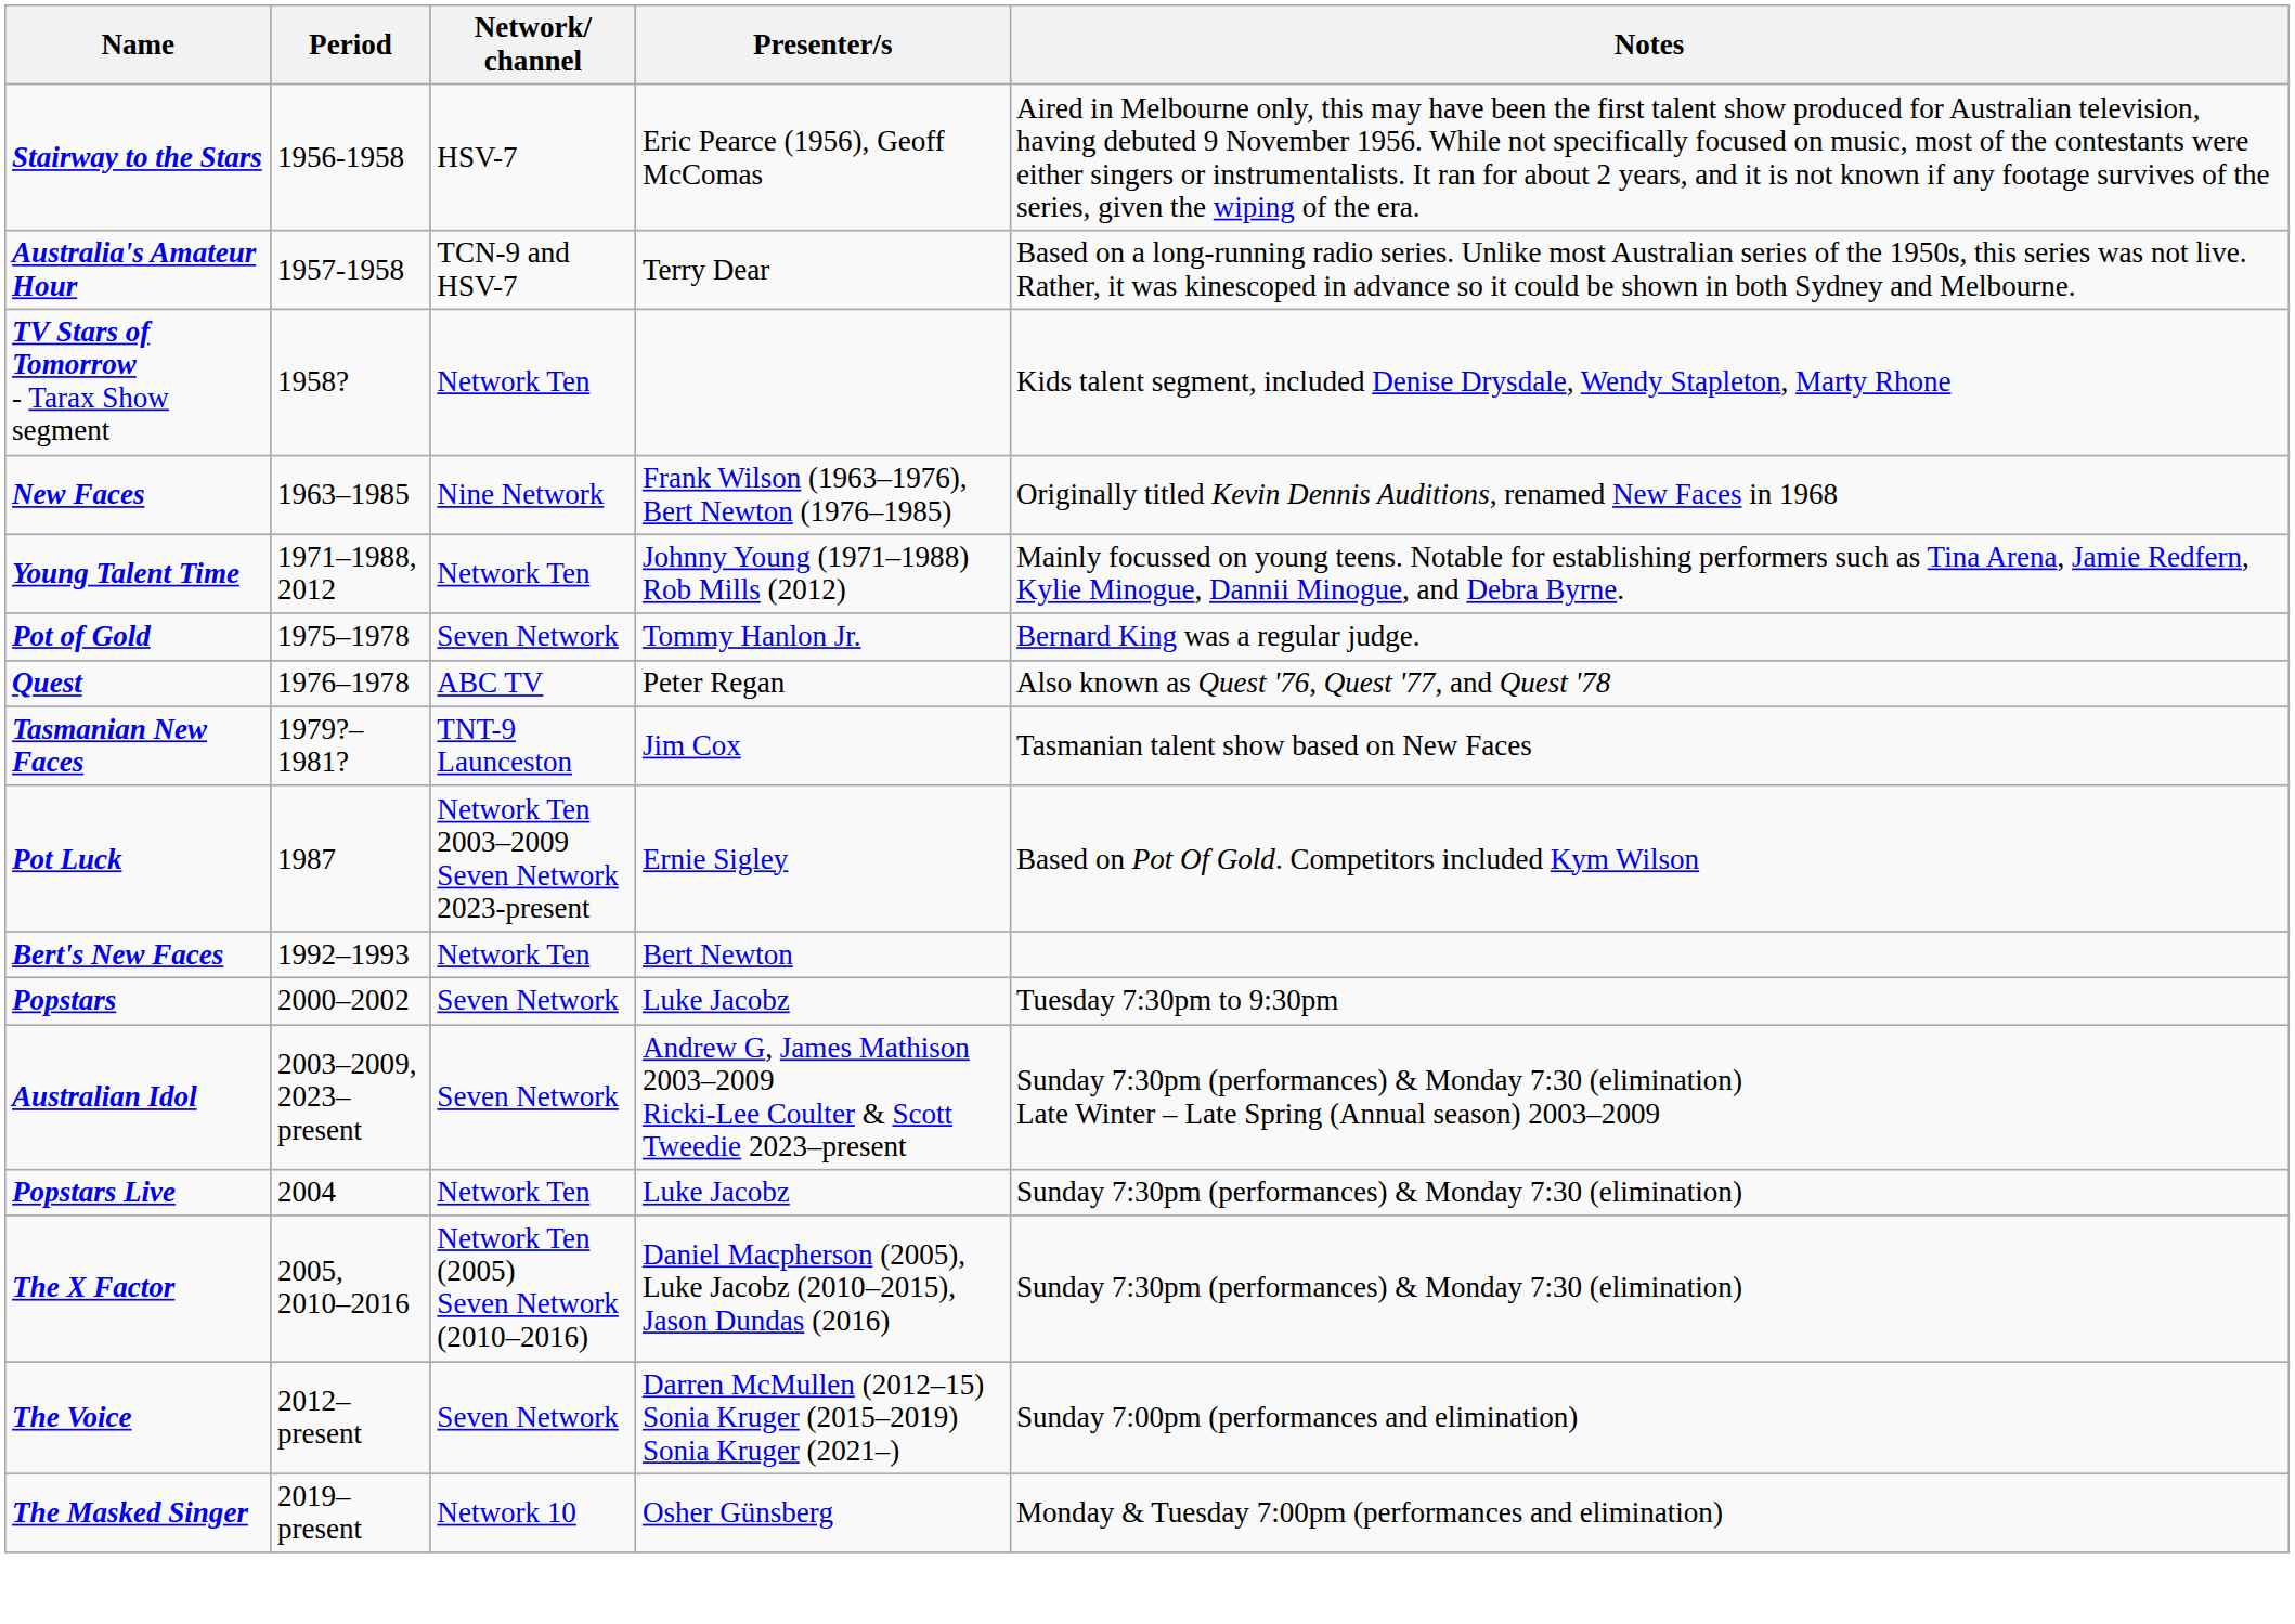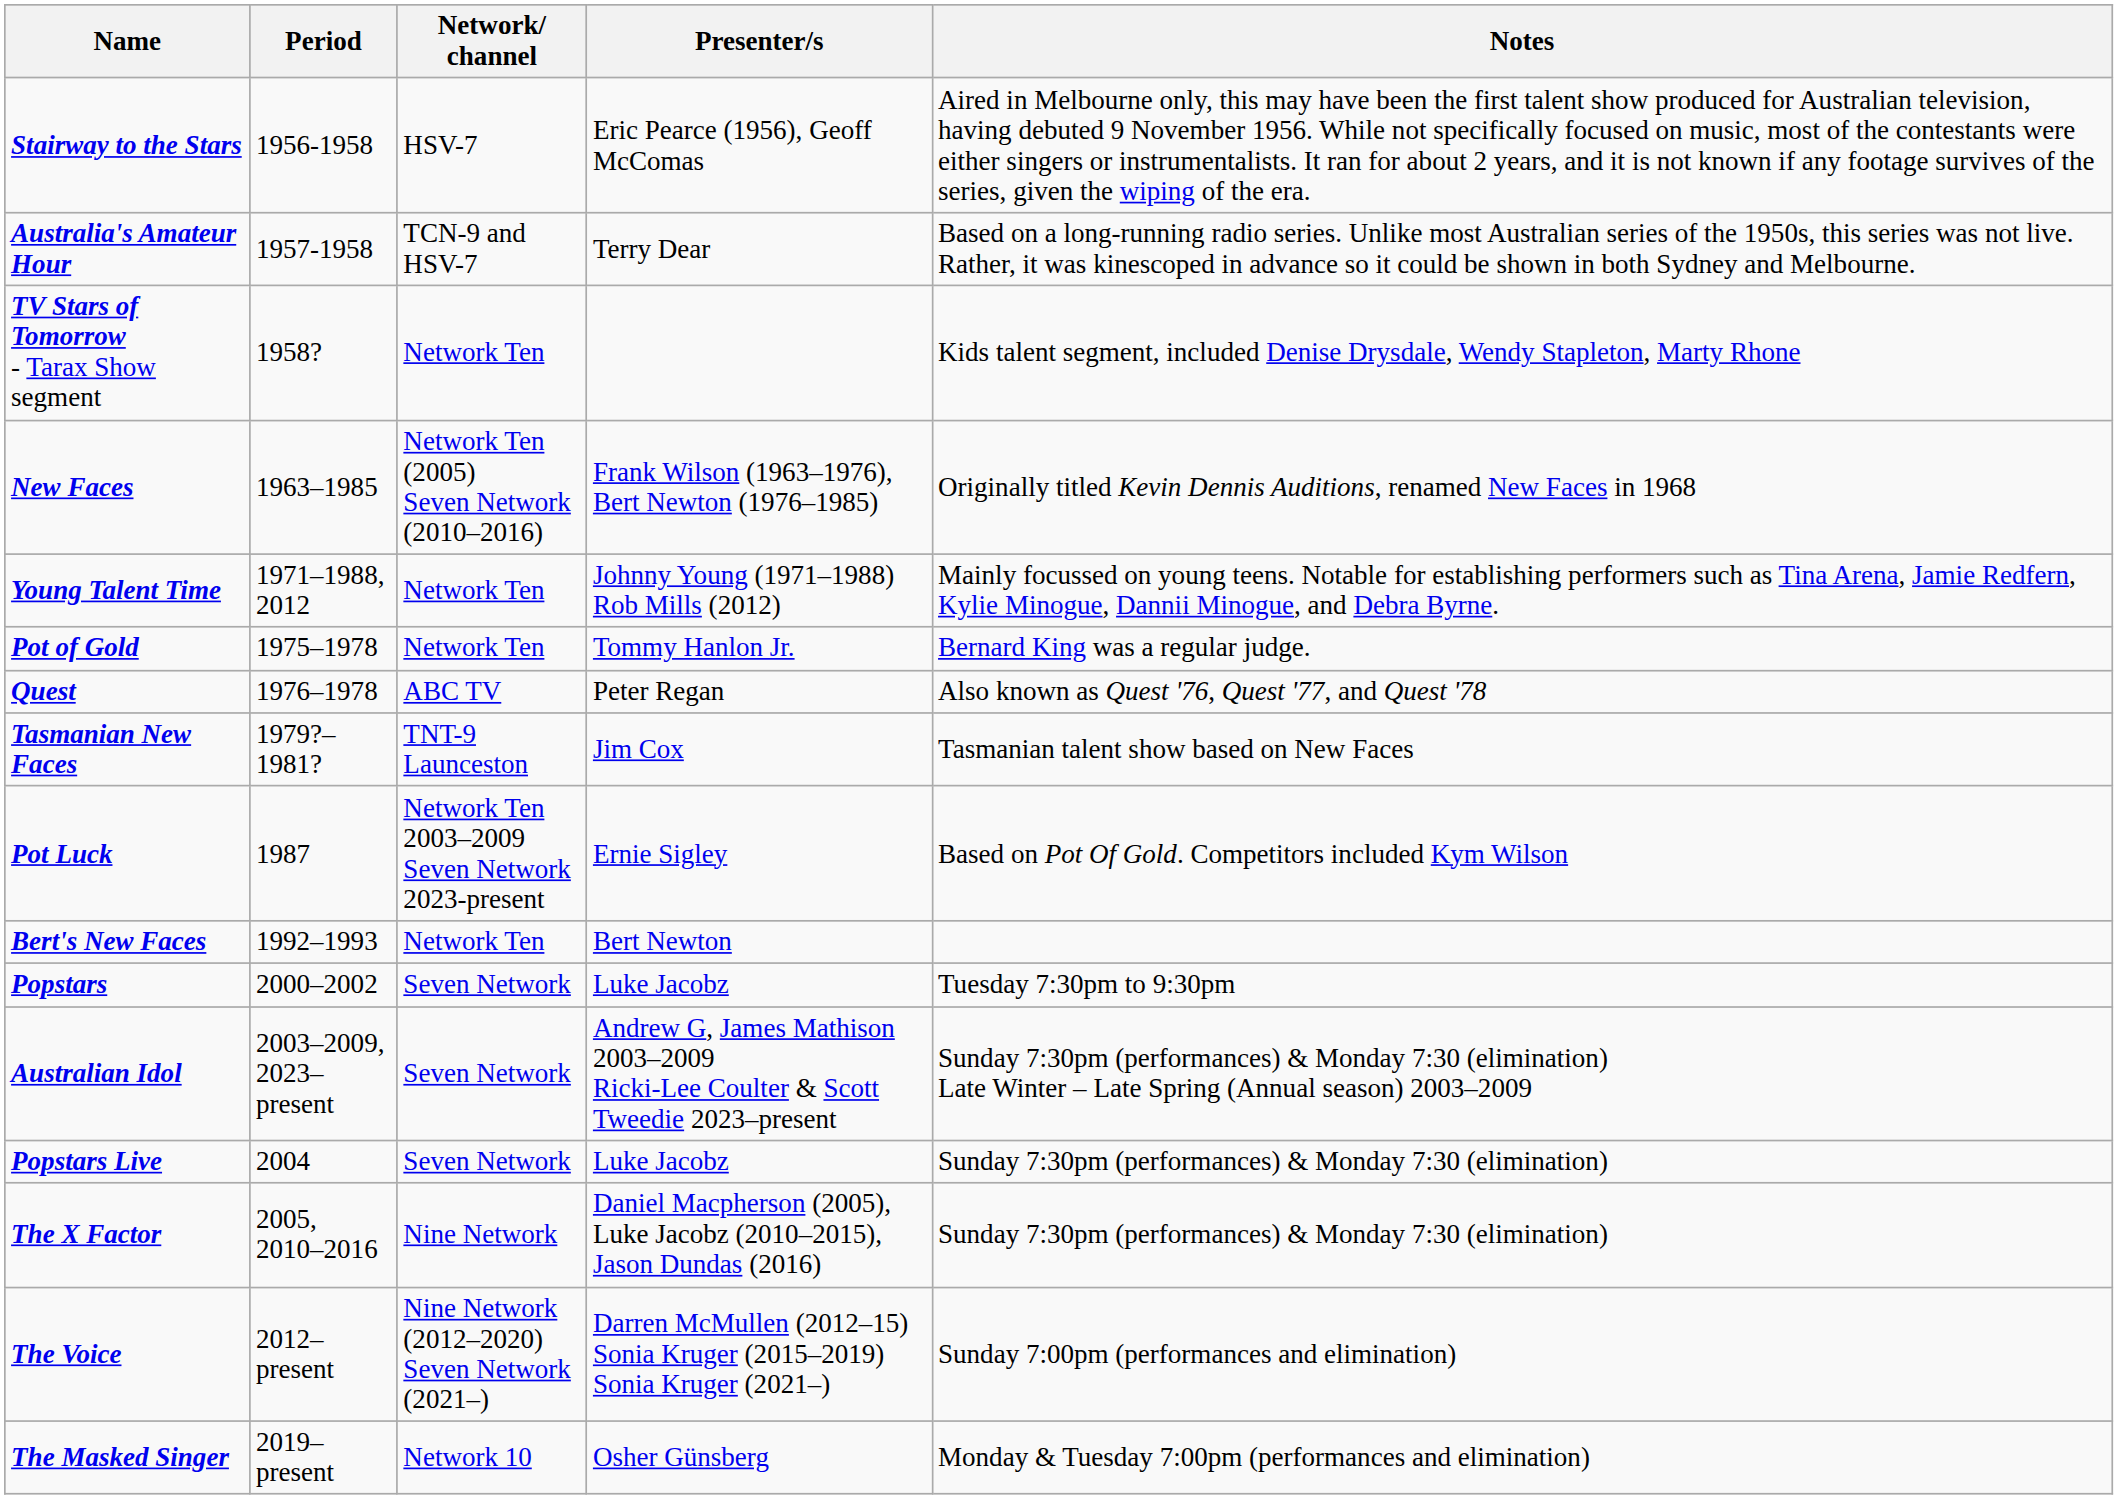New Faces | Network/ channel: Nine Network -> Network Ten (2005) Seven Network (2010–2016)
Pot of Gold | Network/ channel: Seven Network -> Network Ten
Popstars Live | Network/ channel: Network Ten -> Seven Network
The X Factor | Network/ channel: Network Ten (2005) Seven Network (2010–2016) -> Nine Network
The Voice | Network/ channel: Seven Network -> Nine Network (2012–2020) Seven Network (2021–)
